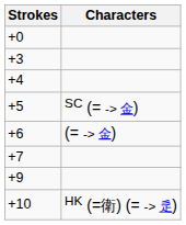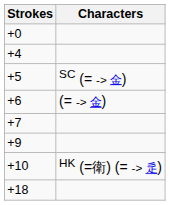- row: +3
+ row: +18
